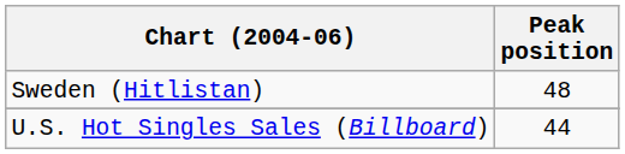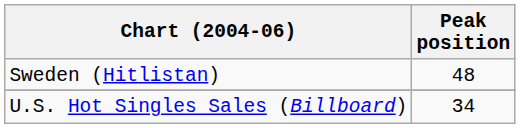U.S. Hot Singles Sales (Billboard) | Peak position: 44 -> 34
